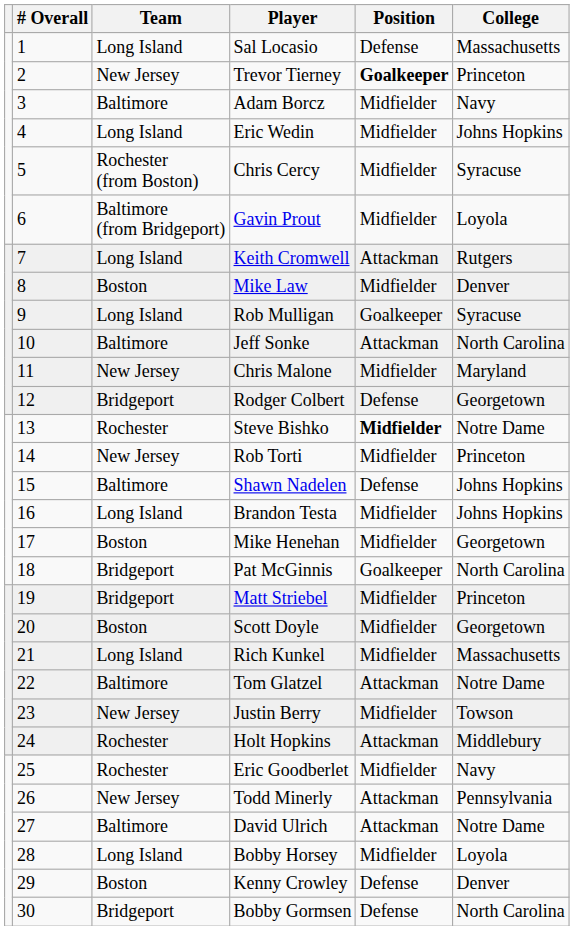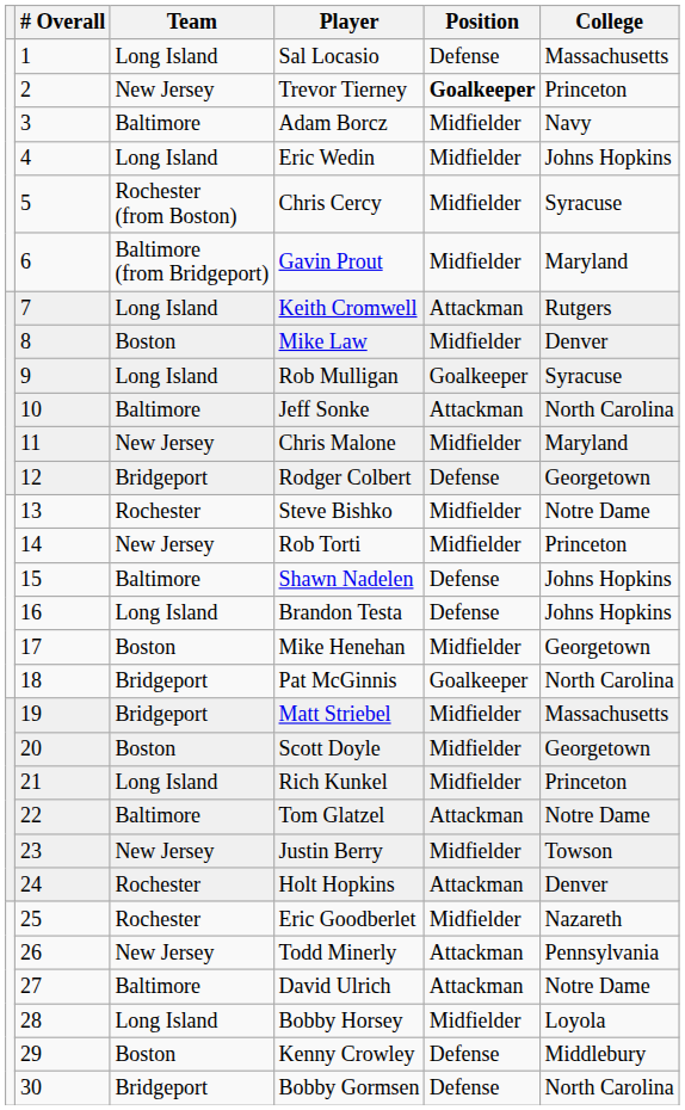Gavin Prout | College: Loyola -> Maryland
Steve Bishko | Position: bold -> normal
Brandon Testa | Position: Midfielder -> Defense
Matt Striebel | College: Princeton -> Massachusetts
Rich Kunkel | College: Massachusetts -> Princeton
Holt Hopkins | College: Middlebury -> Denver
Eric Goodberlet | College: Navy -> Nazareth
Kenny Crowley | College: Denver -> Middlebury
